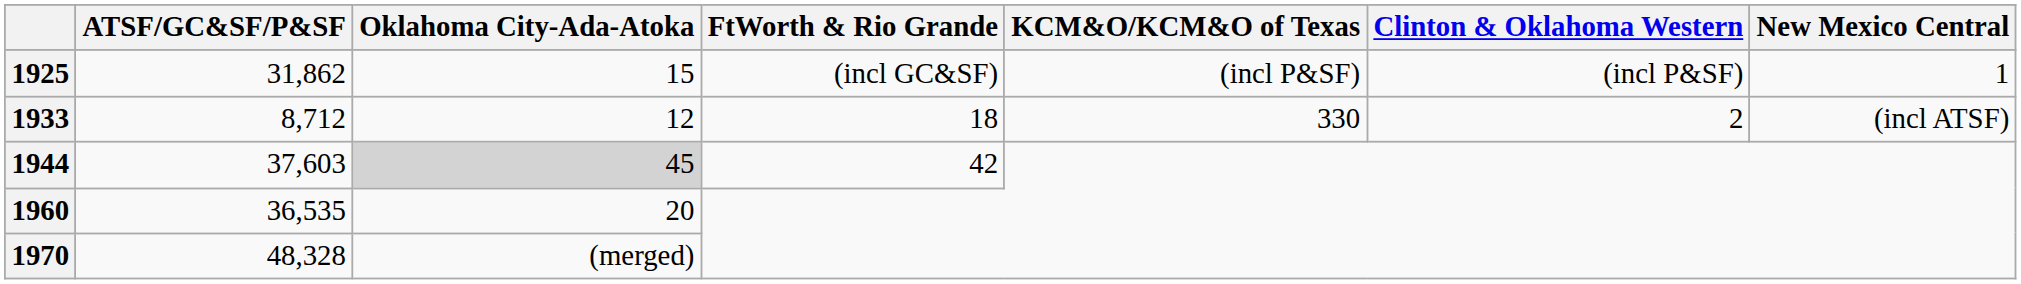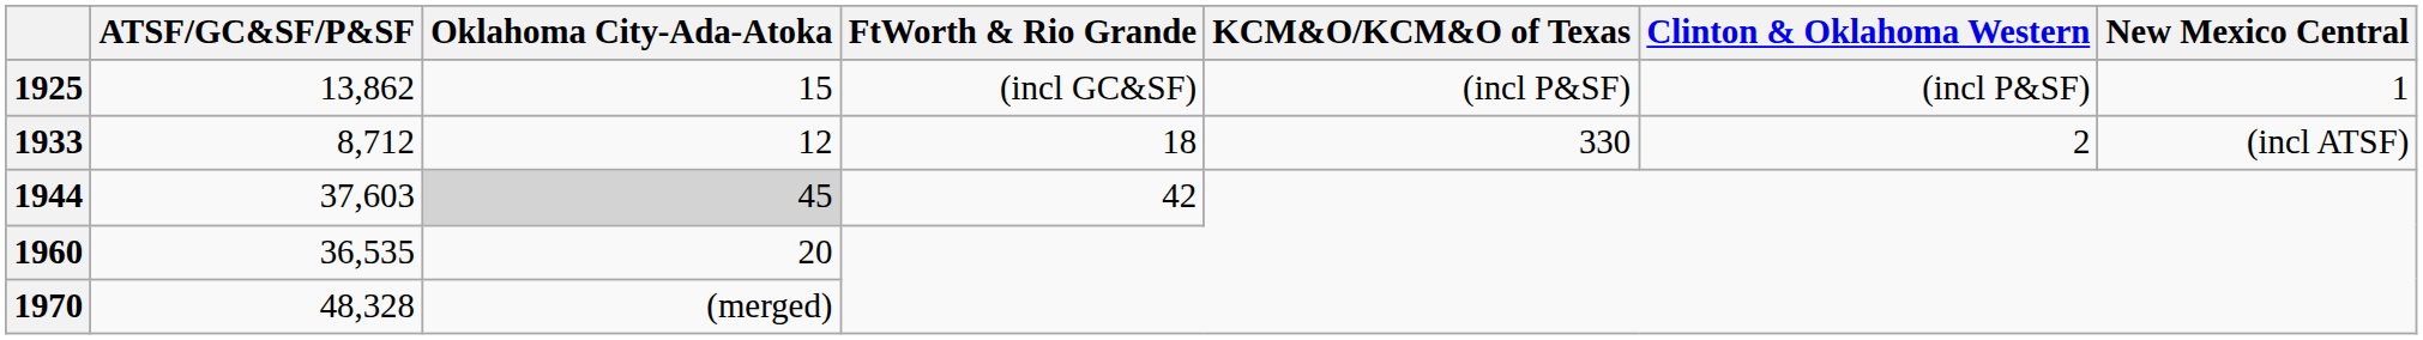1925 | ATSF/GC&SF/P&SF: 31,862 -> 13,862
